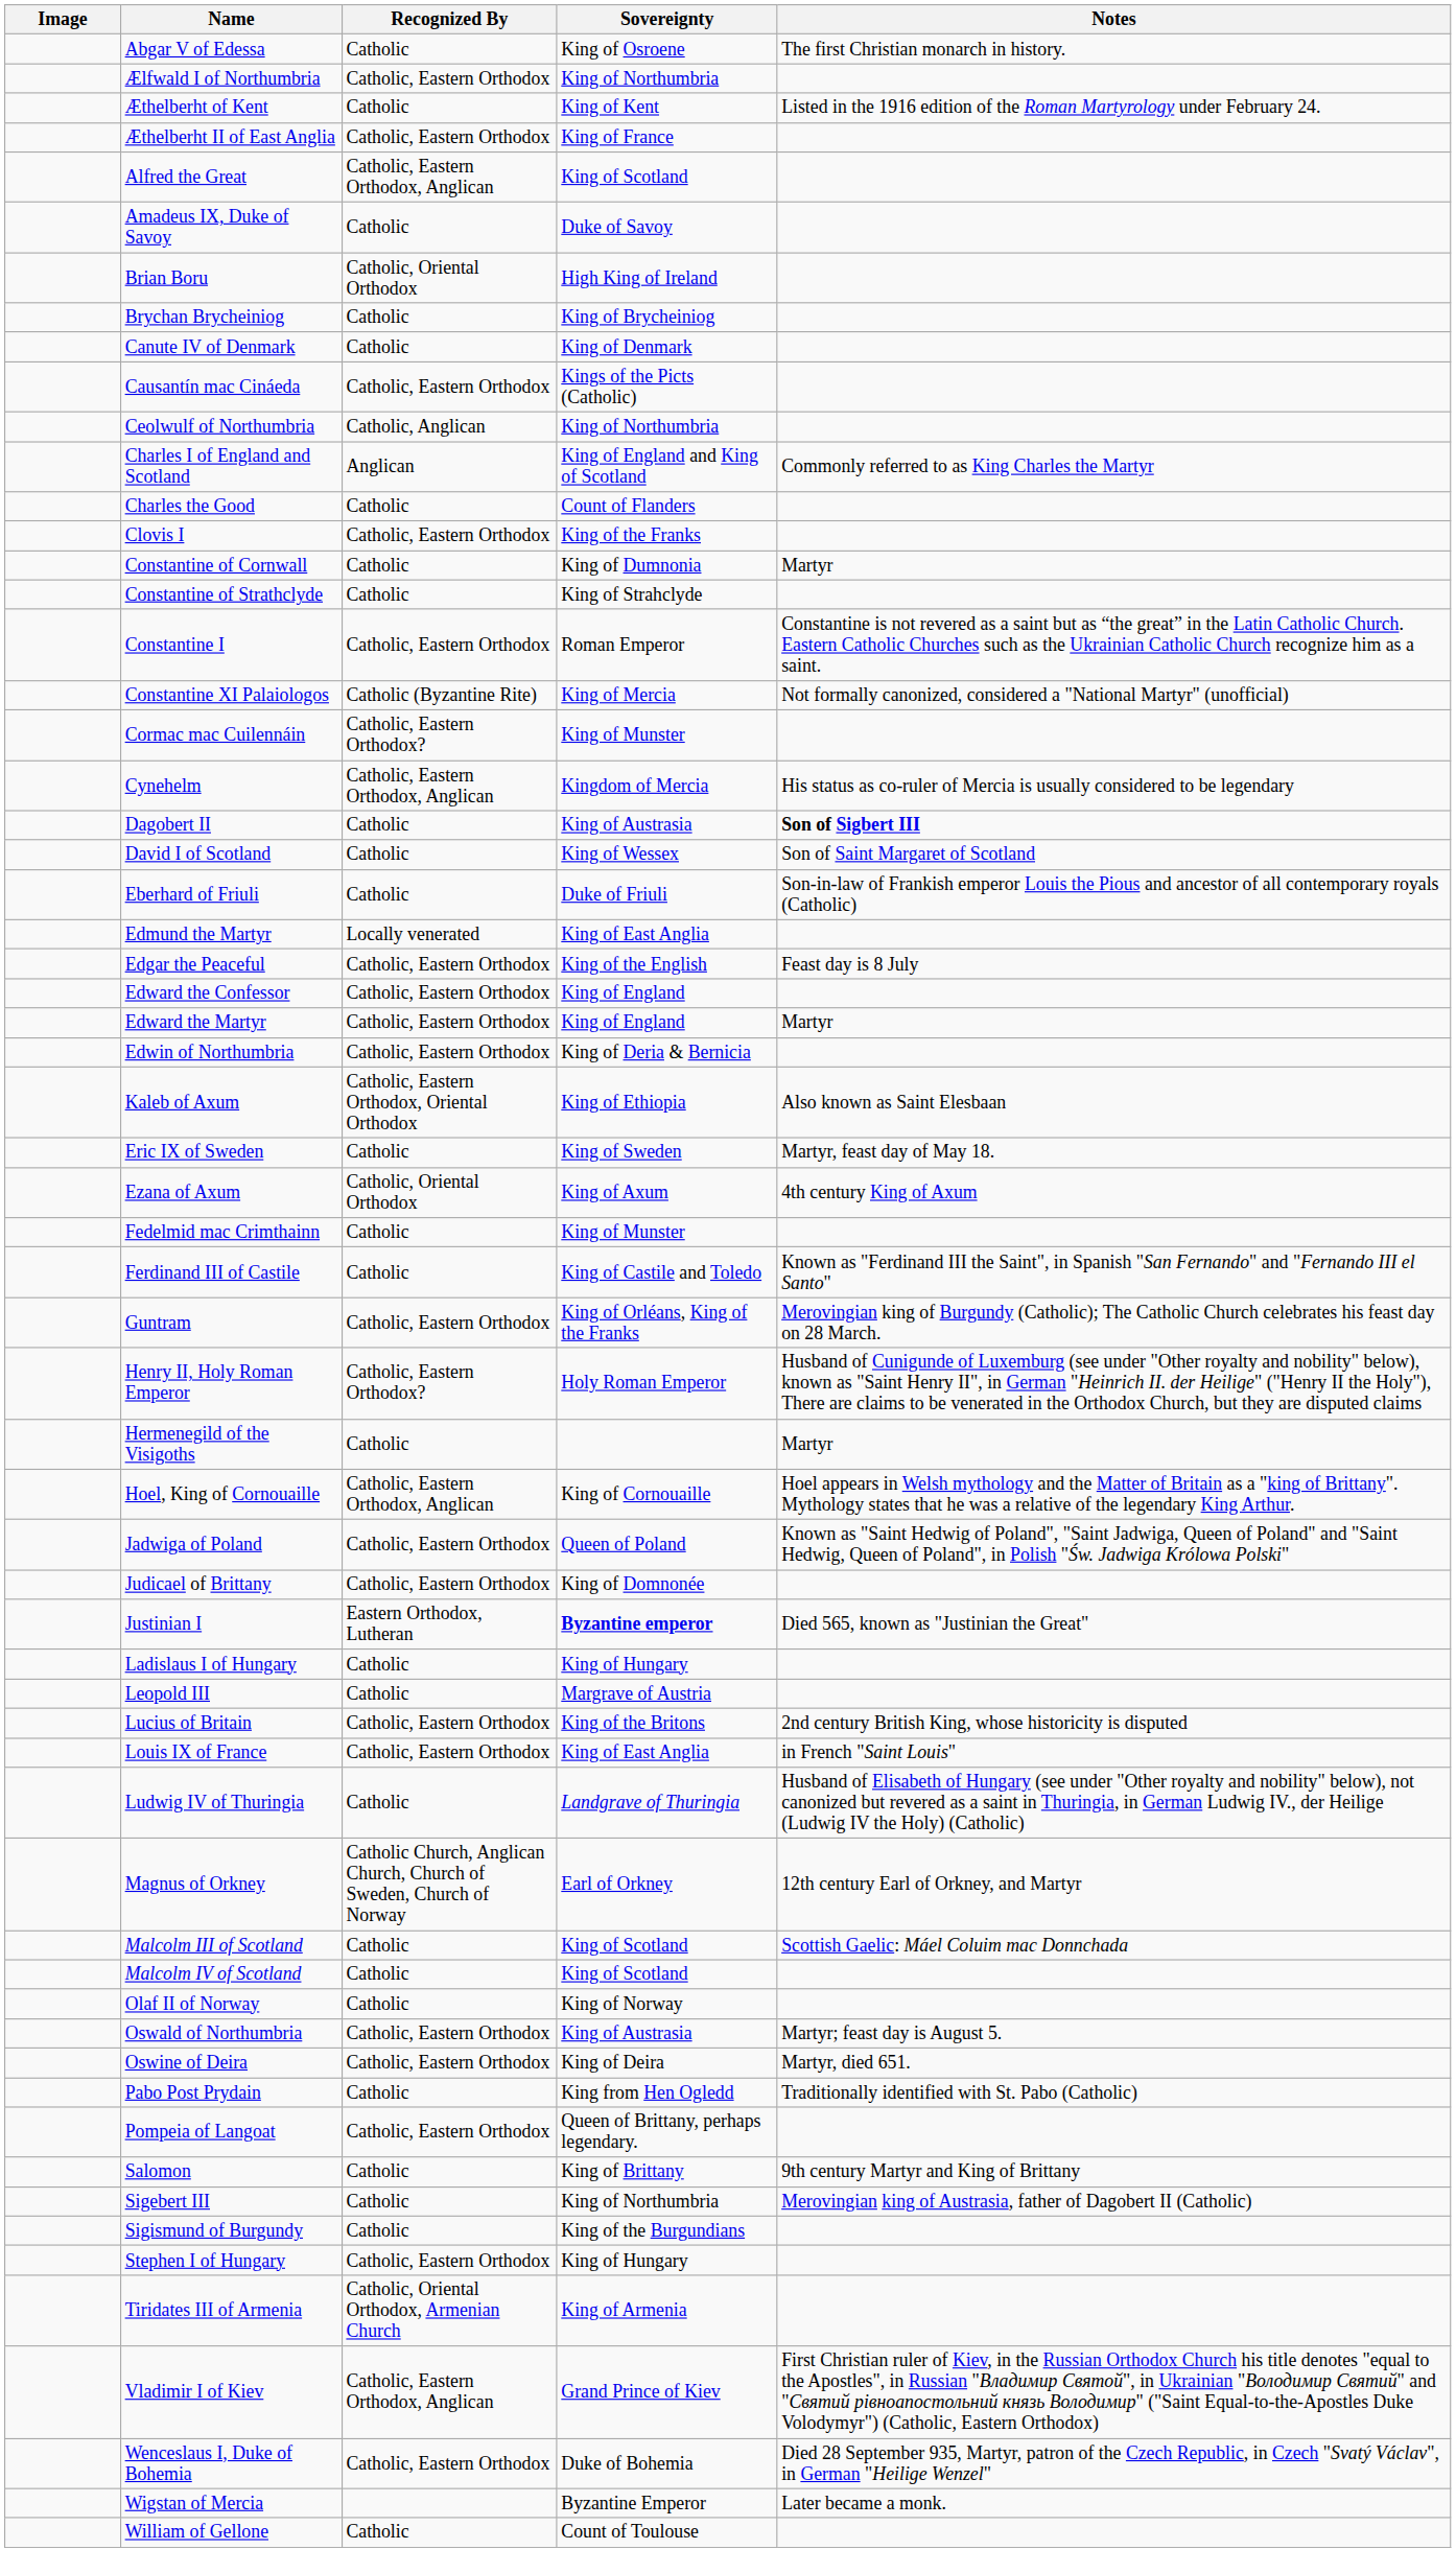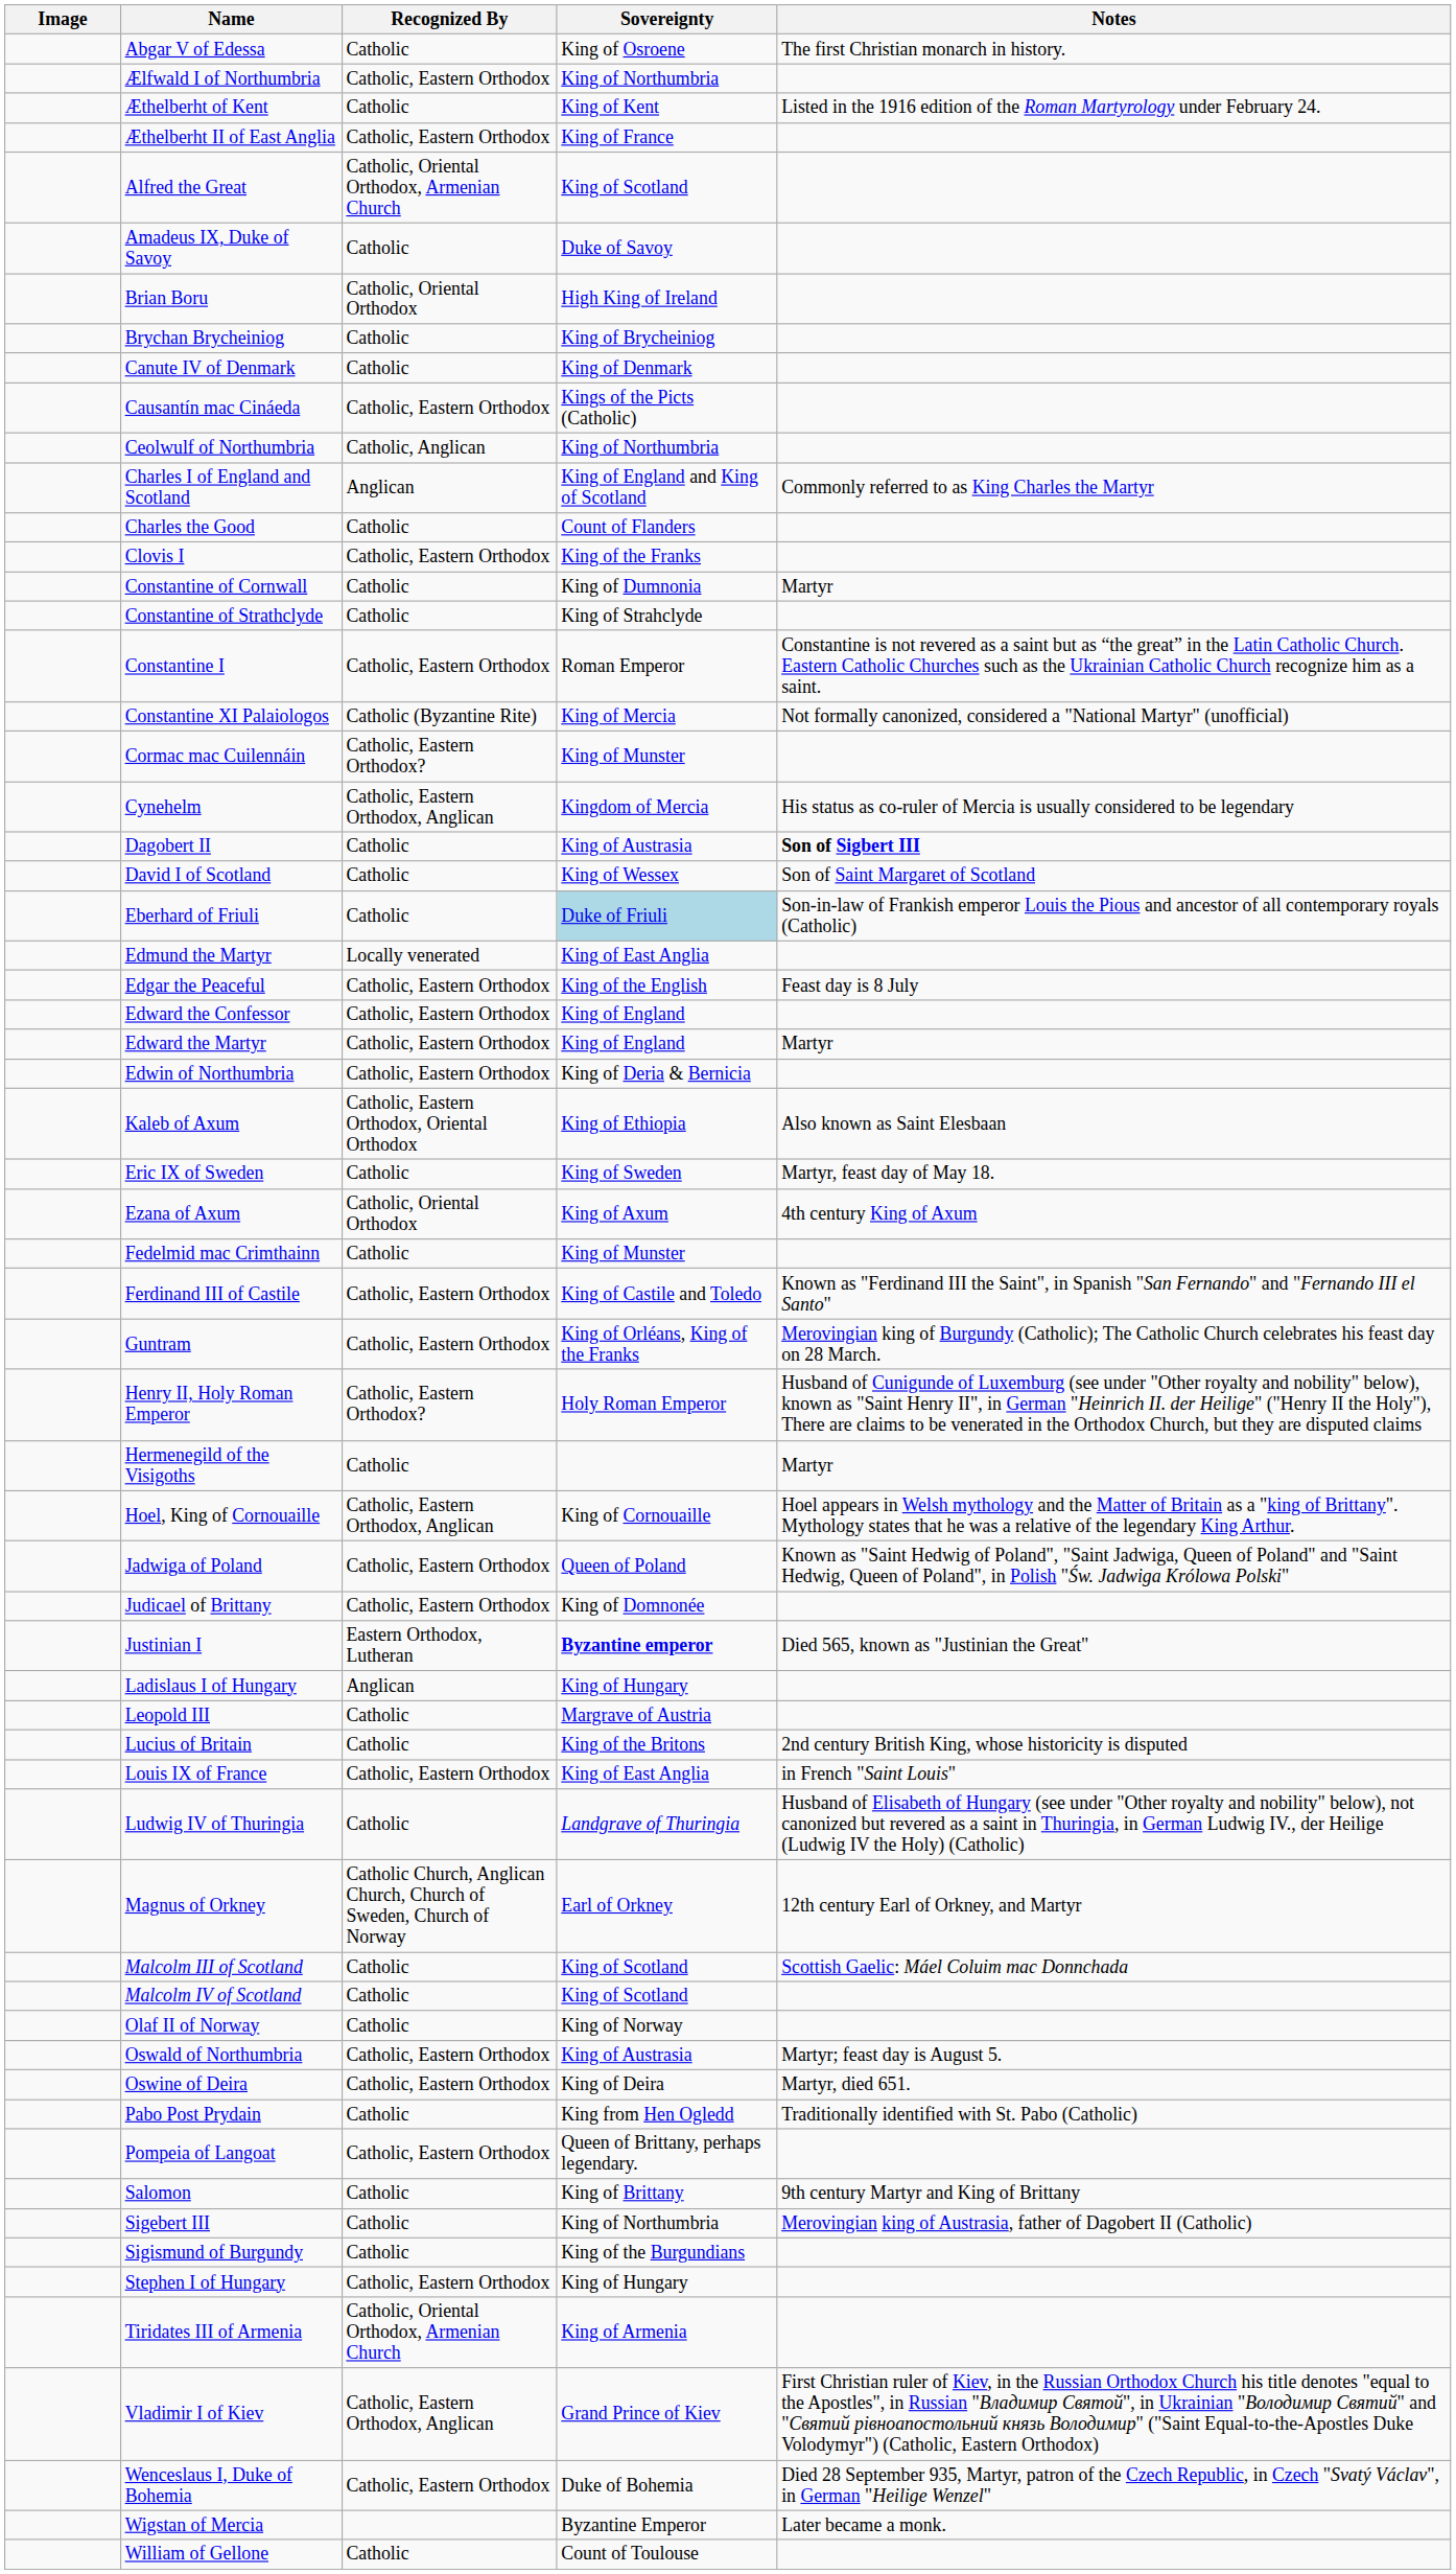Alfred the Great | Recognized By: Catholic, Eastern Orthodox, Anglican -> Catholic, Oriental Orthodox, Armenian Church
Eberhard of Friuli | Sovereignty: no background -> lightblue background
Ferdinand III of Castile | Recognized By: Catholic -> Catholic, Eastern Orthodox
Ladislaus I of Hungary | Recognized By: Catholic -> Anglican
Lucius of Britain | Recognized By: Catholic, Eastern Orthodox -> Catholic
